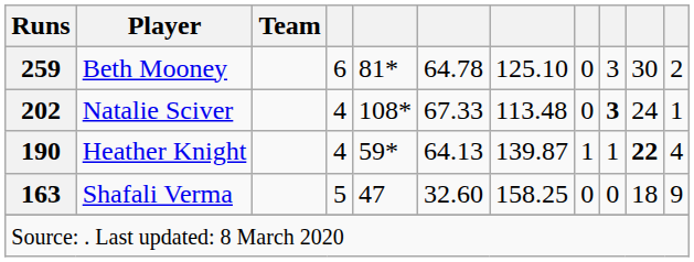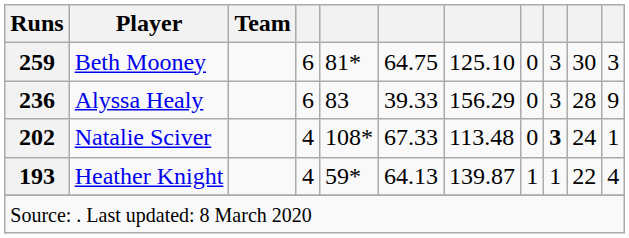Beth Mooney | column 6: 64.78 -> 64.75
Beth Mooney | column 11: 2 -> 3
+ row: 236 | Alyssa Healy | 6 | 83 | 39.33 | 156.29 | 0 | 3 | 28 | 9
Heather Knight | Runs: 190 -> 193
Heather Knight | column 10: bold -> normal
- row: 163 | Shafali Verma | 5 | 47 | 32.60 | 158.25 | 0 | 0 | 18 | 9
